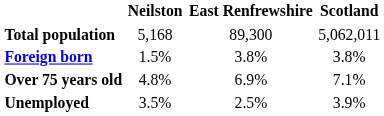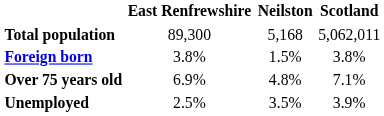columns swapped: Neilston <-> East Renfrewshire
